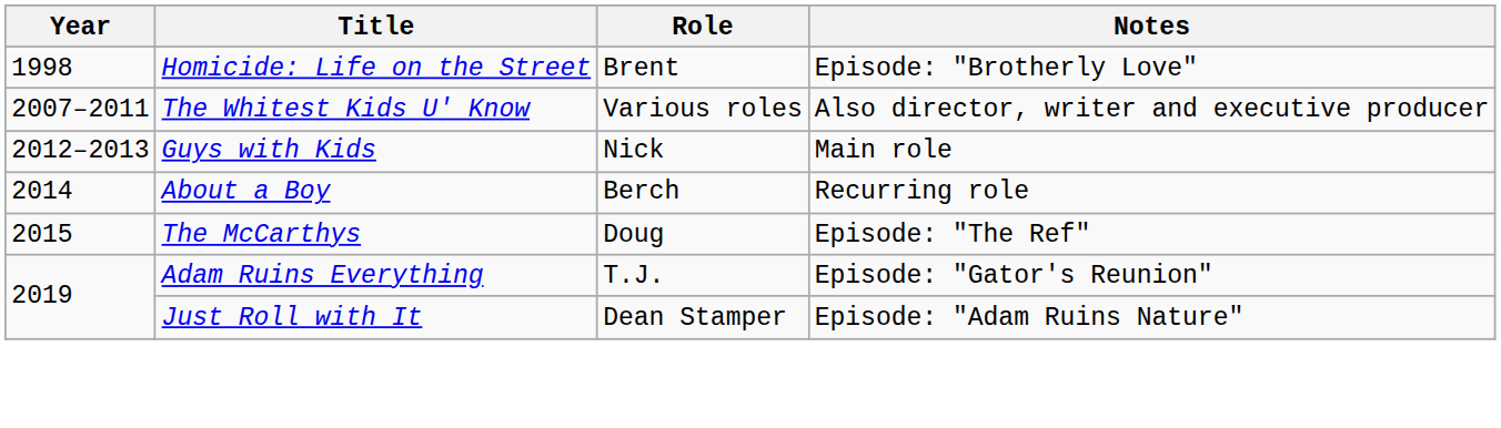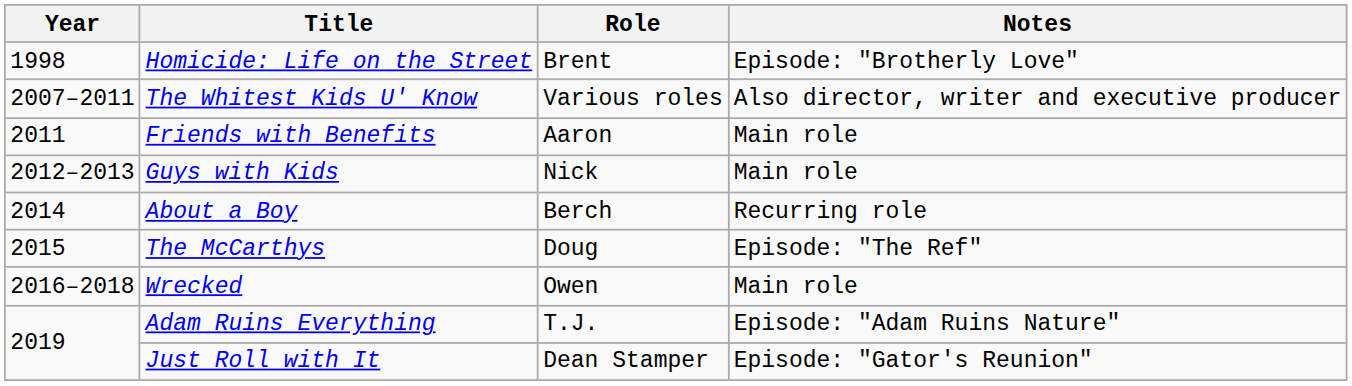+ row: 2011 | Friends with Benefits | Aaron | Main role
+ row: 2016–2018 | Wrecked | Owen | Main role
Adam Ruins Everything | Notes: Episode: "Gator's Reunion" -> Episode: "Adam Ruins Nature"
Just Roll with It | Notes: Episode: "Adam Ruins Nature" -> Episode: "Gator's Reunion"
